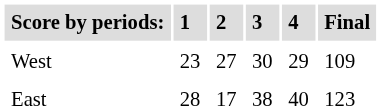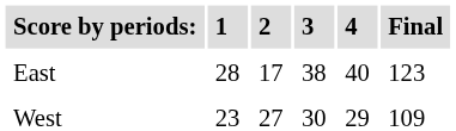rows swapped: East <-> West
